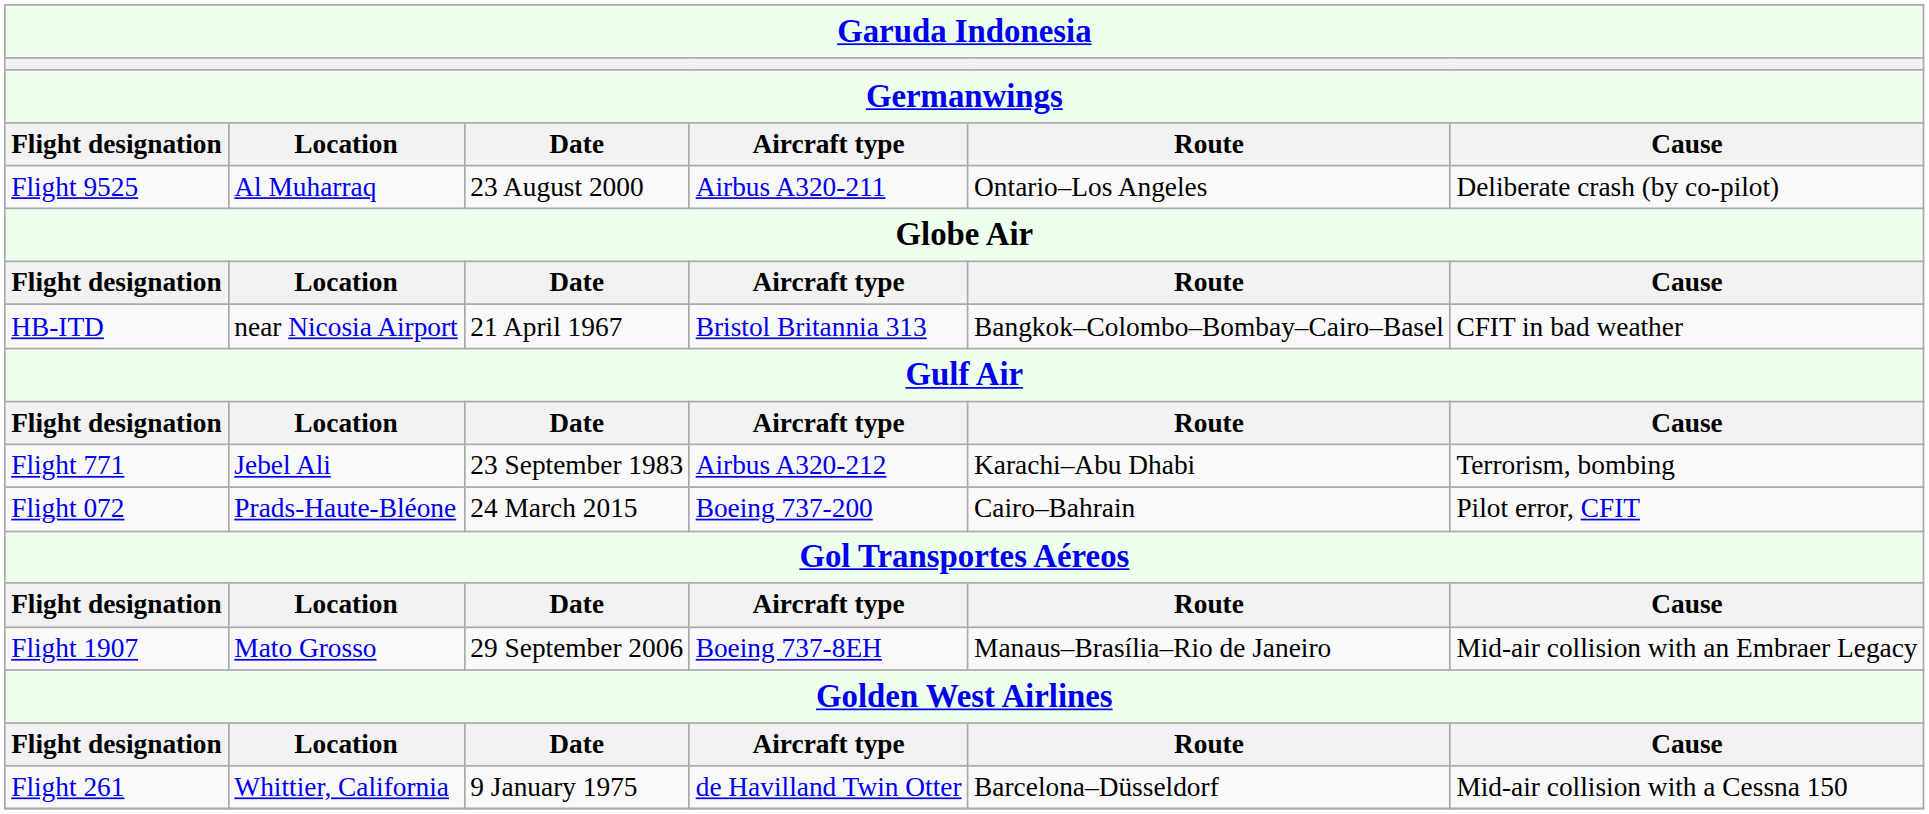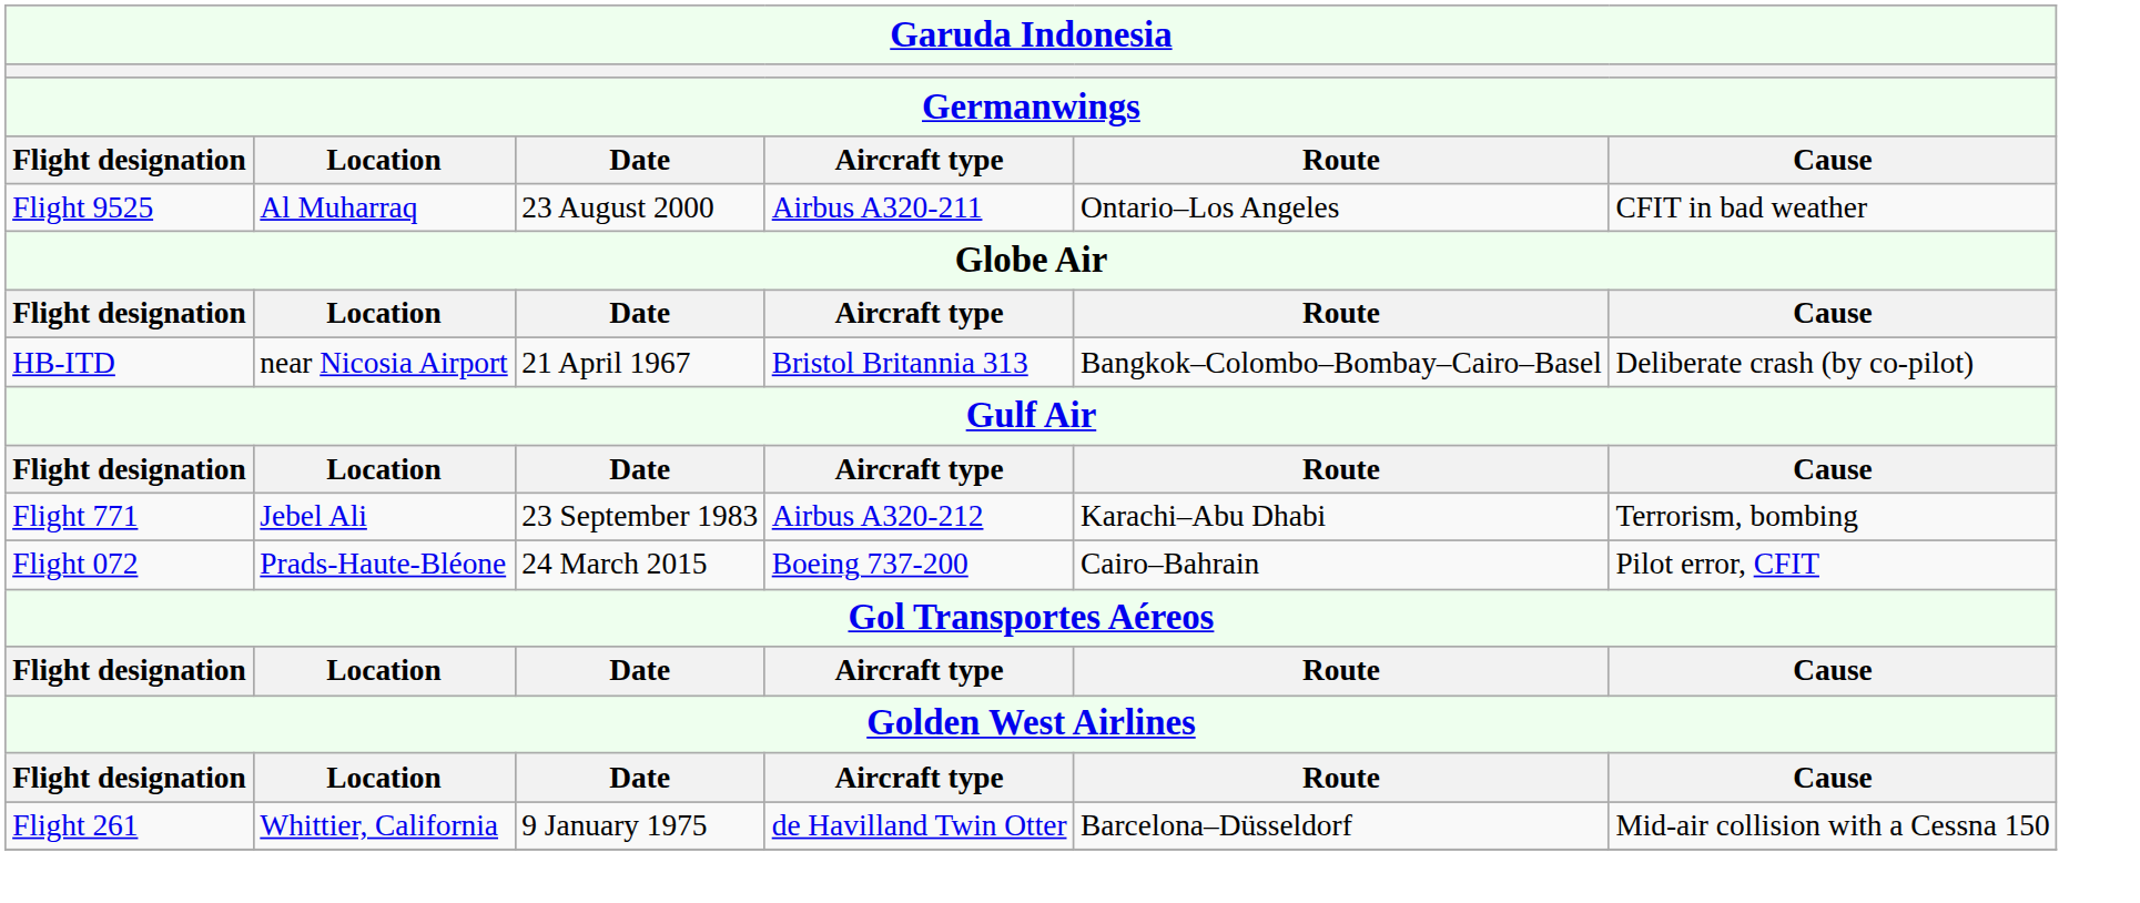Flight 9525 | Cause: Deliberate crash (by co-pilot) -> CFIT in bad weather
HB-ITD | Cause: CFIT in bad weather -> Deliberate crash (by co-pilot)
- row: Flight 1907 | Mato Grosso | 29 September 2006 | Boeing 737-8EH | Manaus–Brasília–Rio de Janeiro | Mid-air collision with an Embraer Legacy
